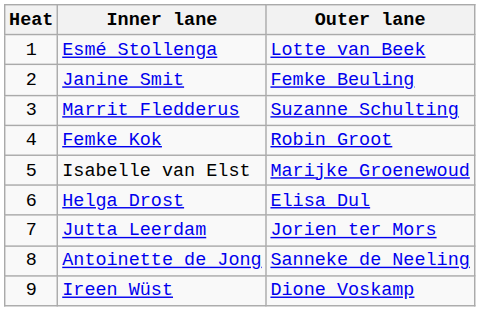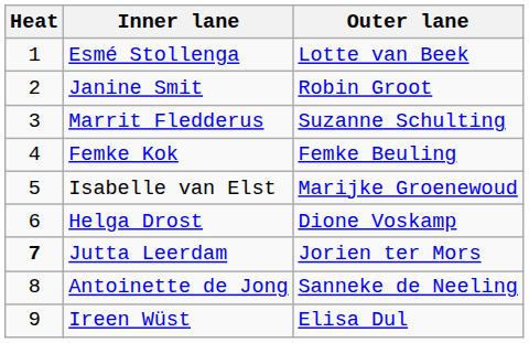Janine Smit | Outer lane: Femke Beuling -> Robin Groot
Femke Kok | Outer lane: Robin Groot -> Femke Beuling
Helga Drost | Outer lane: Elisa Dul -> Dione Voskamp
Jutta Leerdam | Heat: normal -> bold
Ireen Wüst | Outer lane: Dione Voskamp -> Elisa Dul
